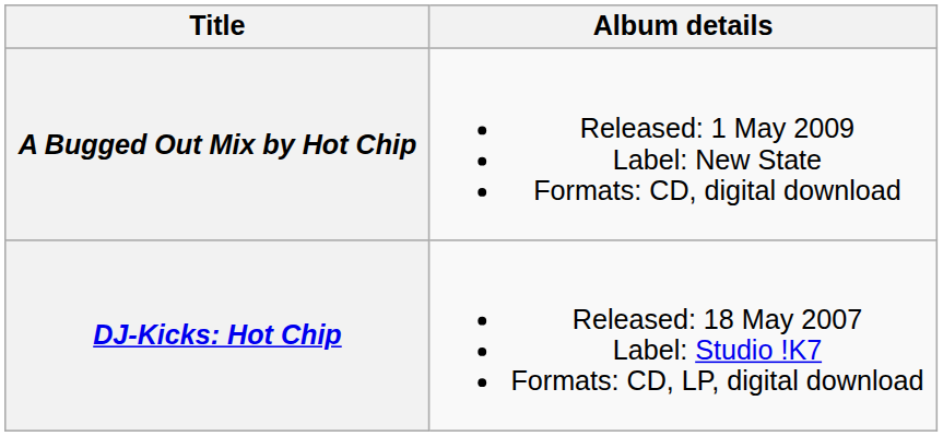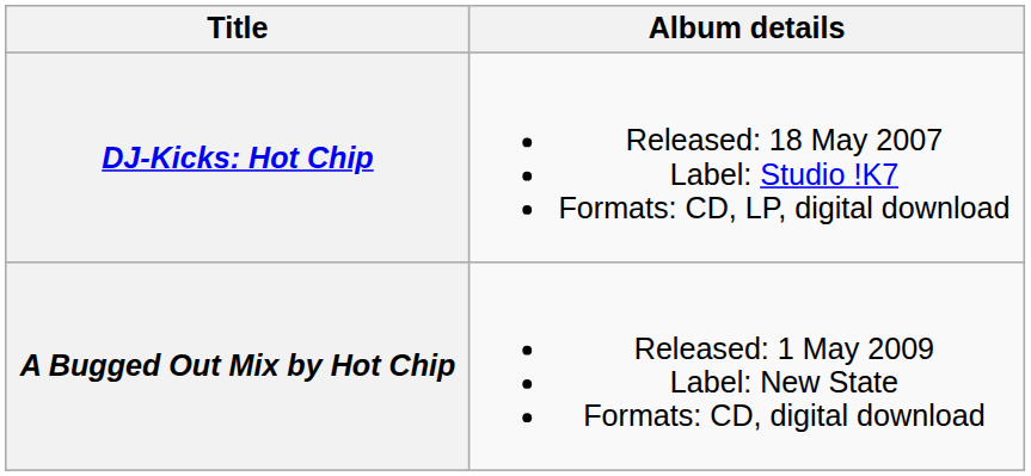rows swapped: DJ-Kicks: Hot Chip <-> A Bugged Out Mix by Hot Chip
